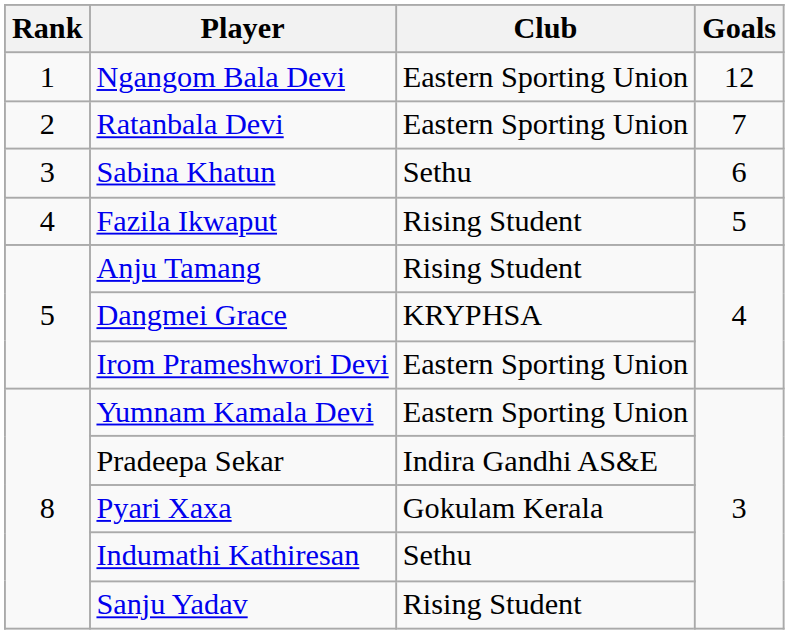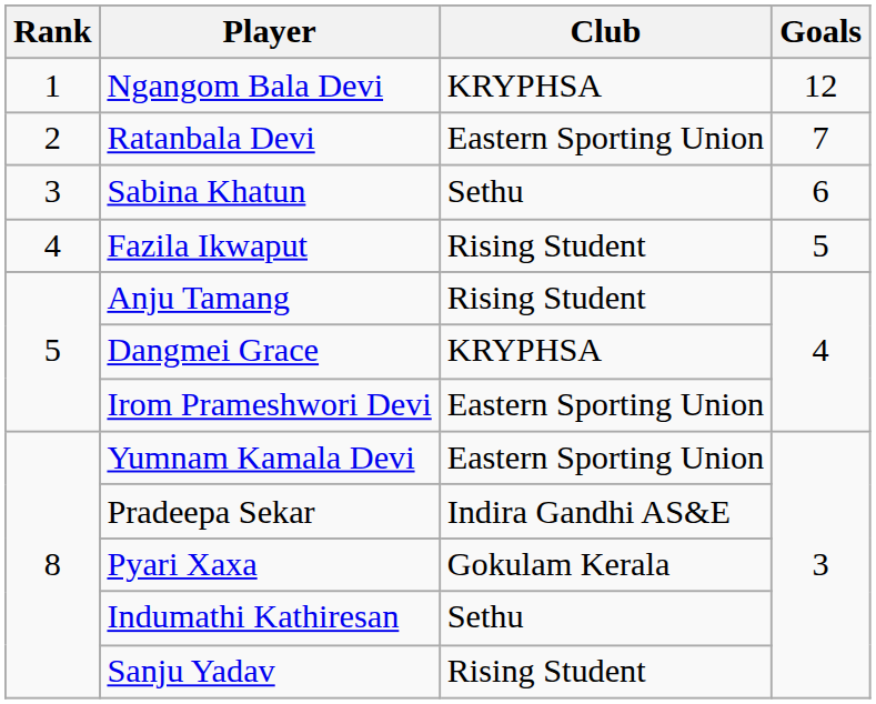Ngangom Bala Devi | Club: Eastern Sporting Union -> KRYPHSA
